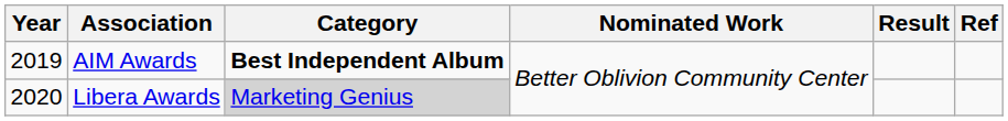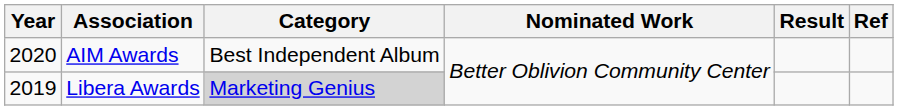AIM Awards | Year: 2019 -> 2020
AIM Awards | Category: bold -> normal
Libera Awards | Year: 2020 -> 2019
